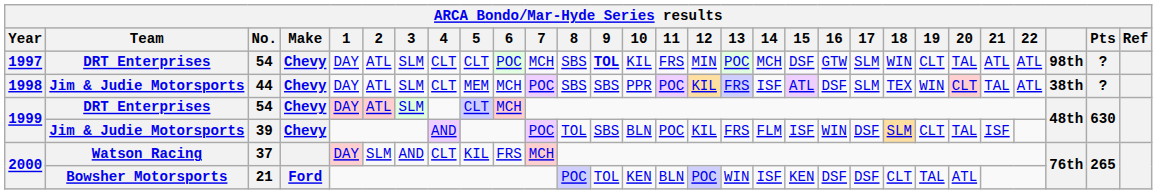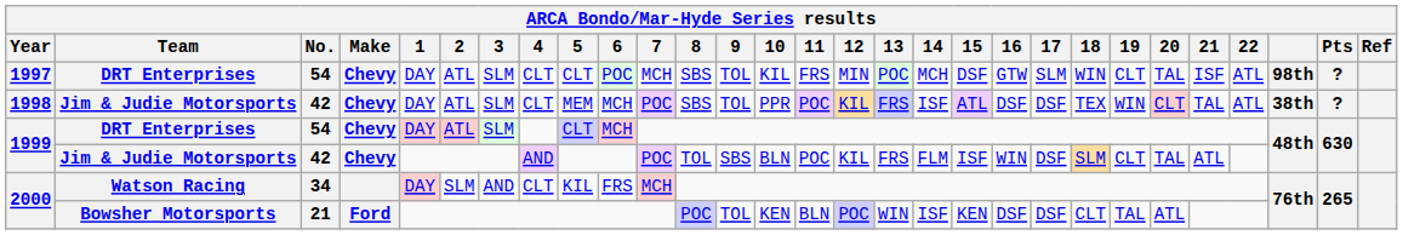1997 | 9: bold -> normal
1997 | 21: ATL -> ISF
1998 | No.: 44 -> 42
1998 | 9: SBS -> TOL
1998 | 17: SLM -> DSF
1999 / Jim & Judie Motorsports | No.: 39 -> 42
1999 / Jim & Judie Motorsports | 21: ISF -> ATL
2000 / Watson Racing | No.: 37 -> 34
